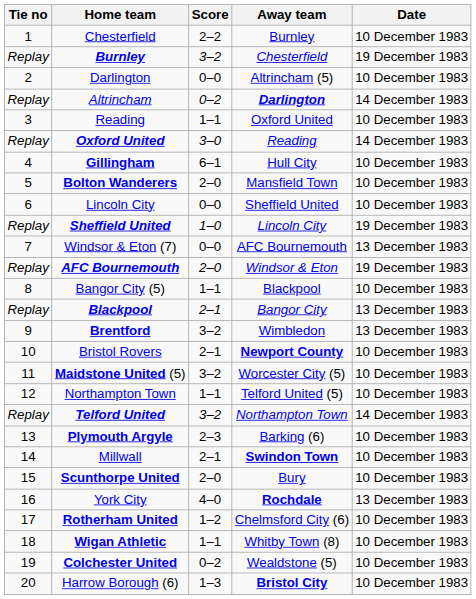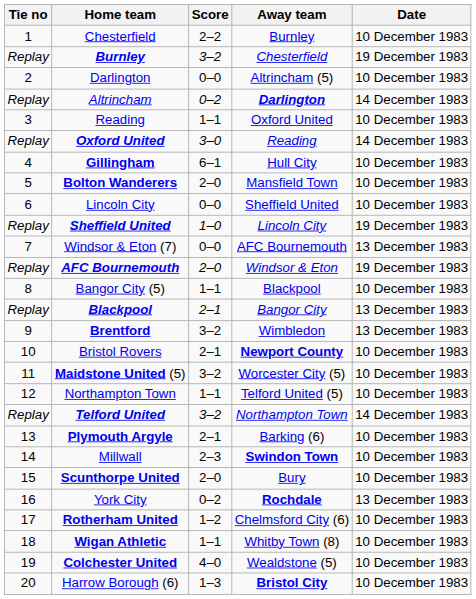Plymouth Argyle | Score: 2–3 -> 2–1
Millwall | Score: 2–1 -> 2–3
York City | Score: 4–0 -> 0–2
Colchester United | Score: 0–2 -> 4–0
